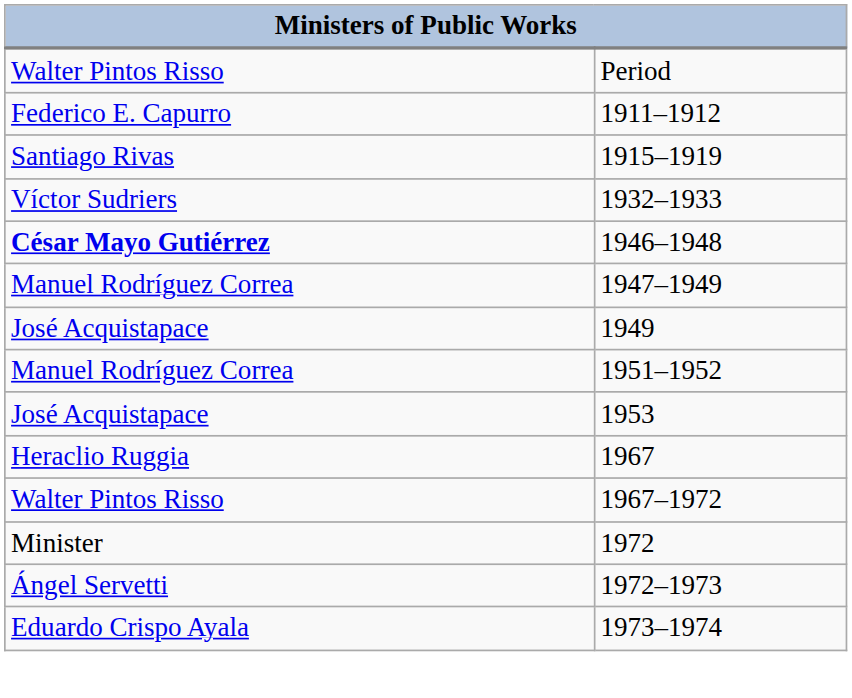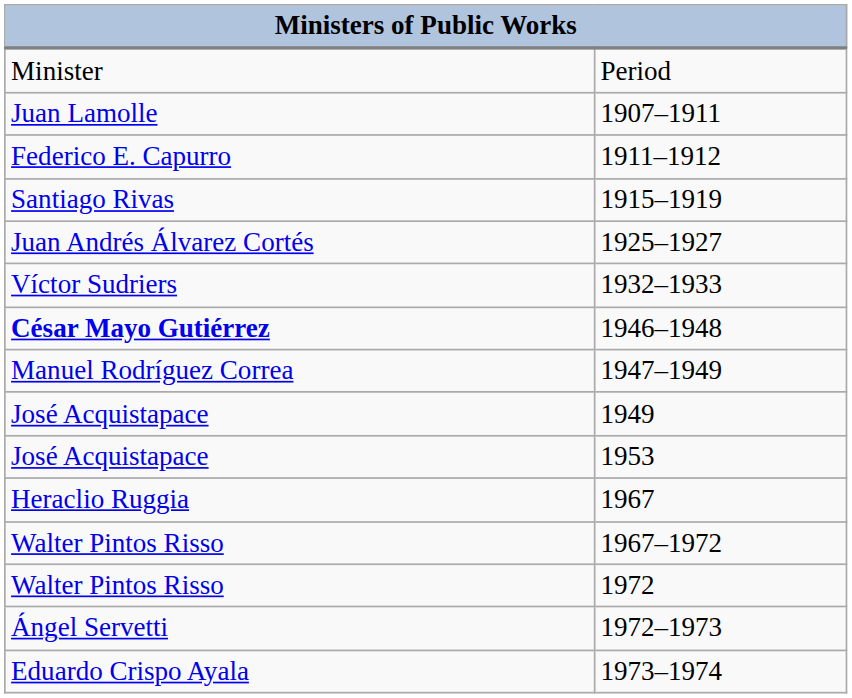Period | column 1: Walter Pintos Risso -> Minister
+ row: Juan Lamolle | 1907–1911
+ row: Juan Andrés Álvarez Cortés | 1925–1927
- row: Manuel Rodríguez Correa | 1951–1952
1972 | column 1: Minister -> Walter Pintos Risso
